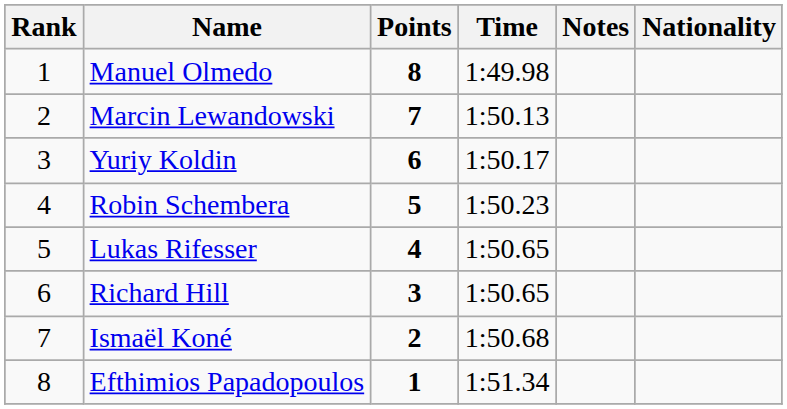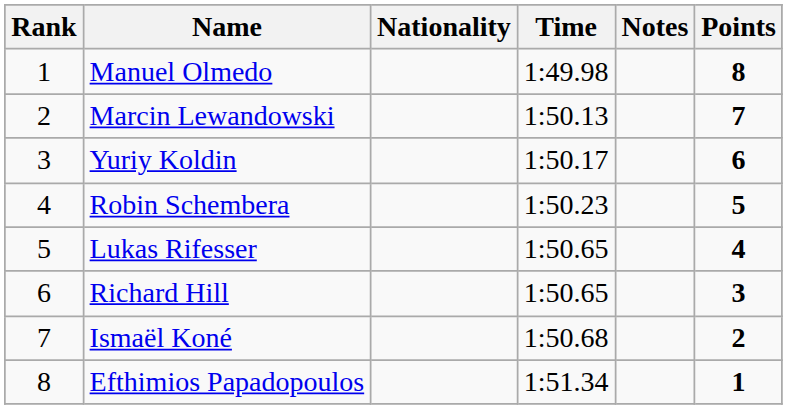columns swapped: Nationality <-> Points
